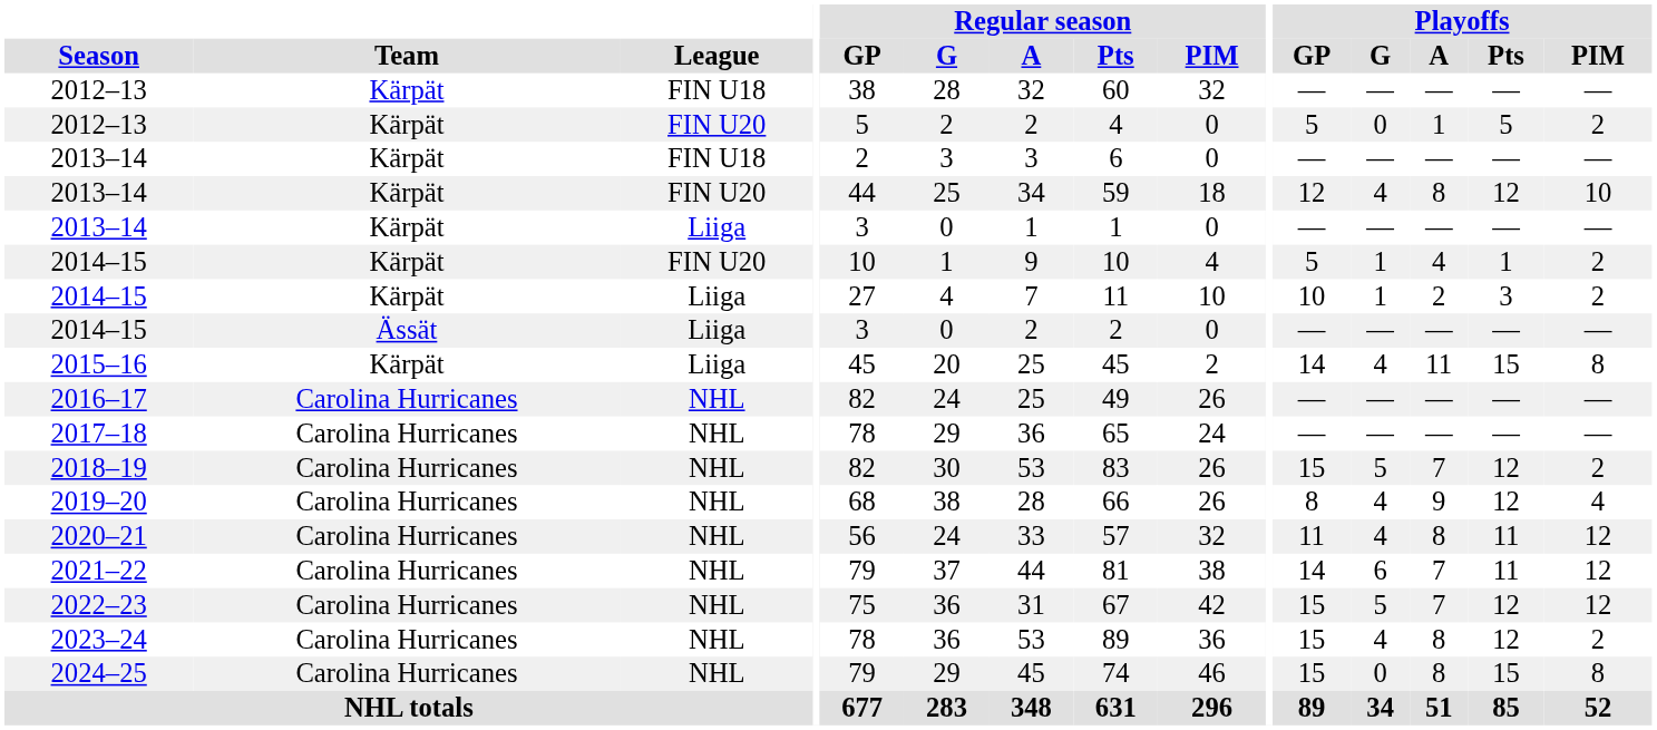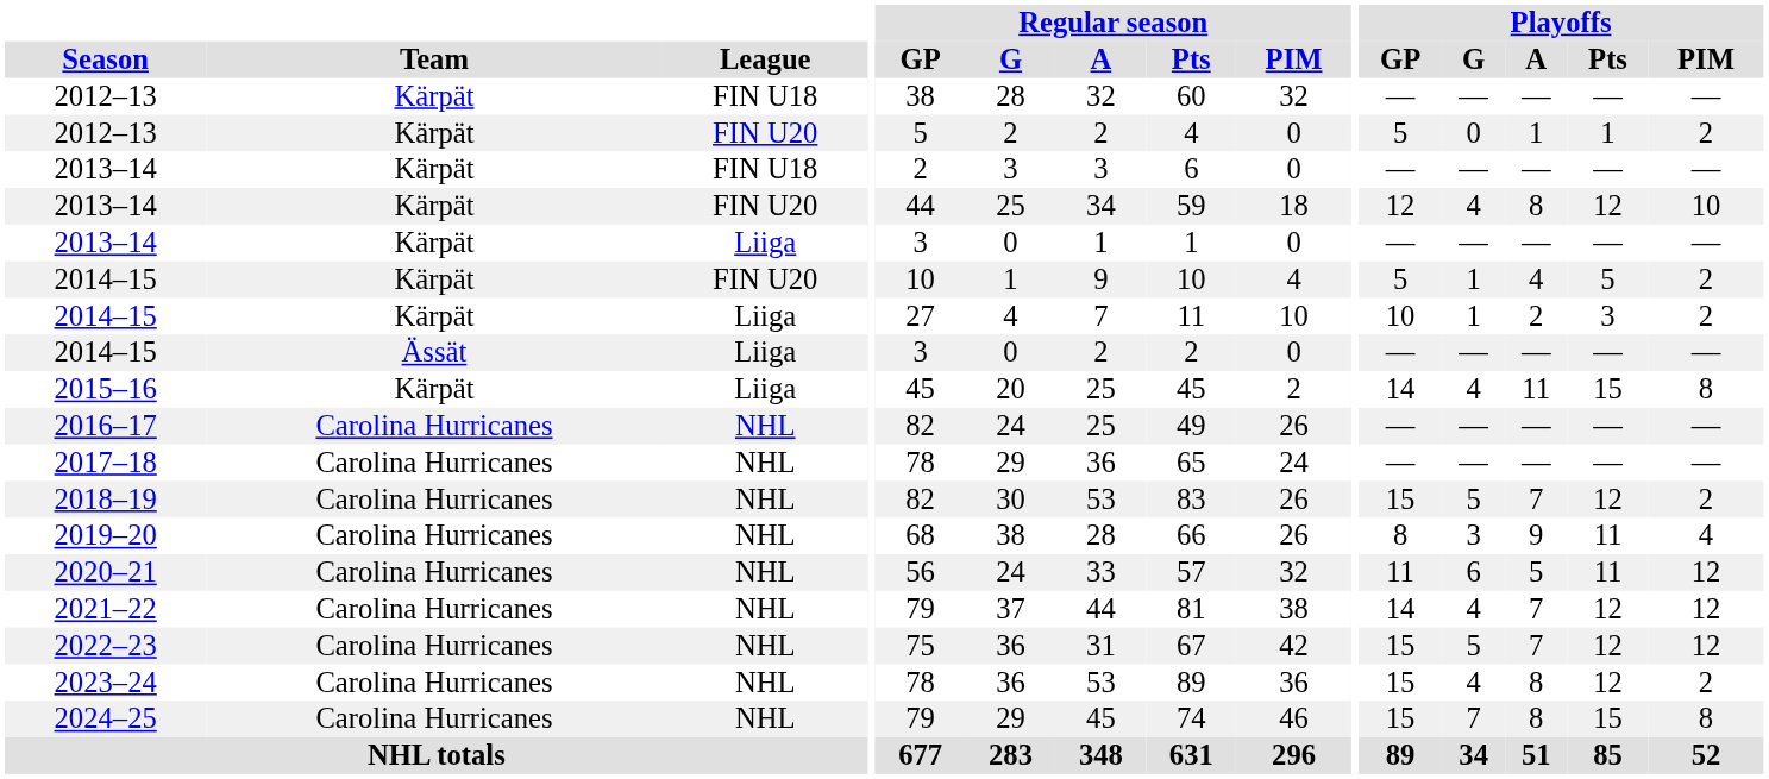2012–13 / FIN U20 | Playoffs / Pts: 5 -> 1
2014–15 / FIN U20 | Playoffs / Pts: 1 -> 5
2019–20 | Playoffs / G: 4 -> 3
2019–20 | Playoffs / Pts: 12 -> 11
2020–21 | Playoffs / G: 4 -> 6
2020–21 | Playoffs / A: 8 -> 5
2021–22 | Playoffs / G: 6 -> 4
2021–22 | Playoffs / Pts: 11 -> 12
2024–25 | Playoffs / G: 0 -> 7
